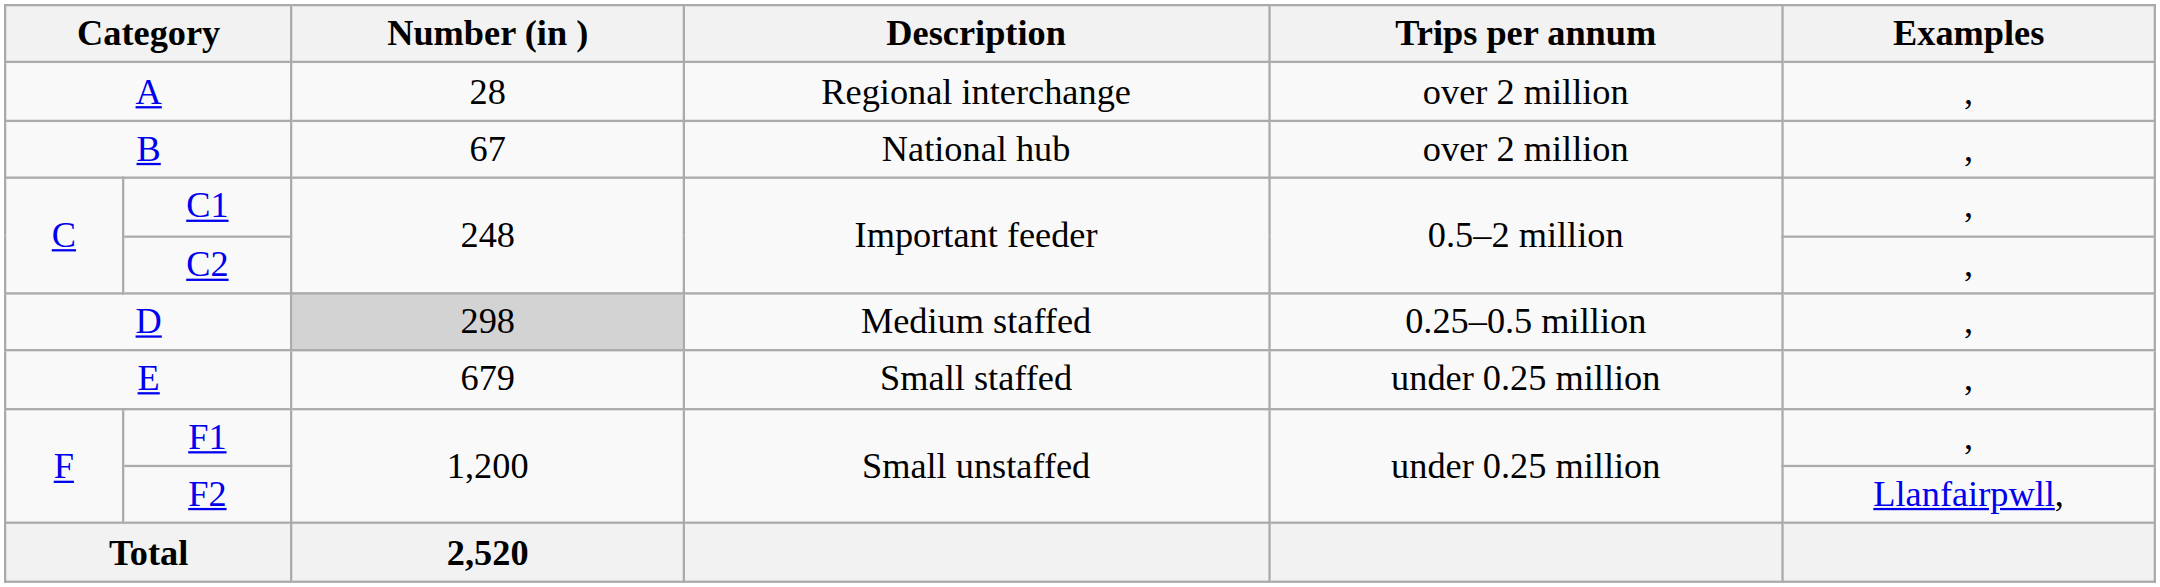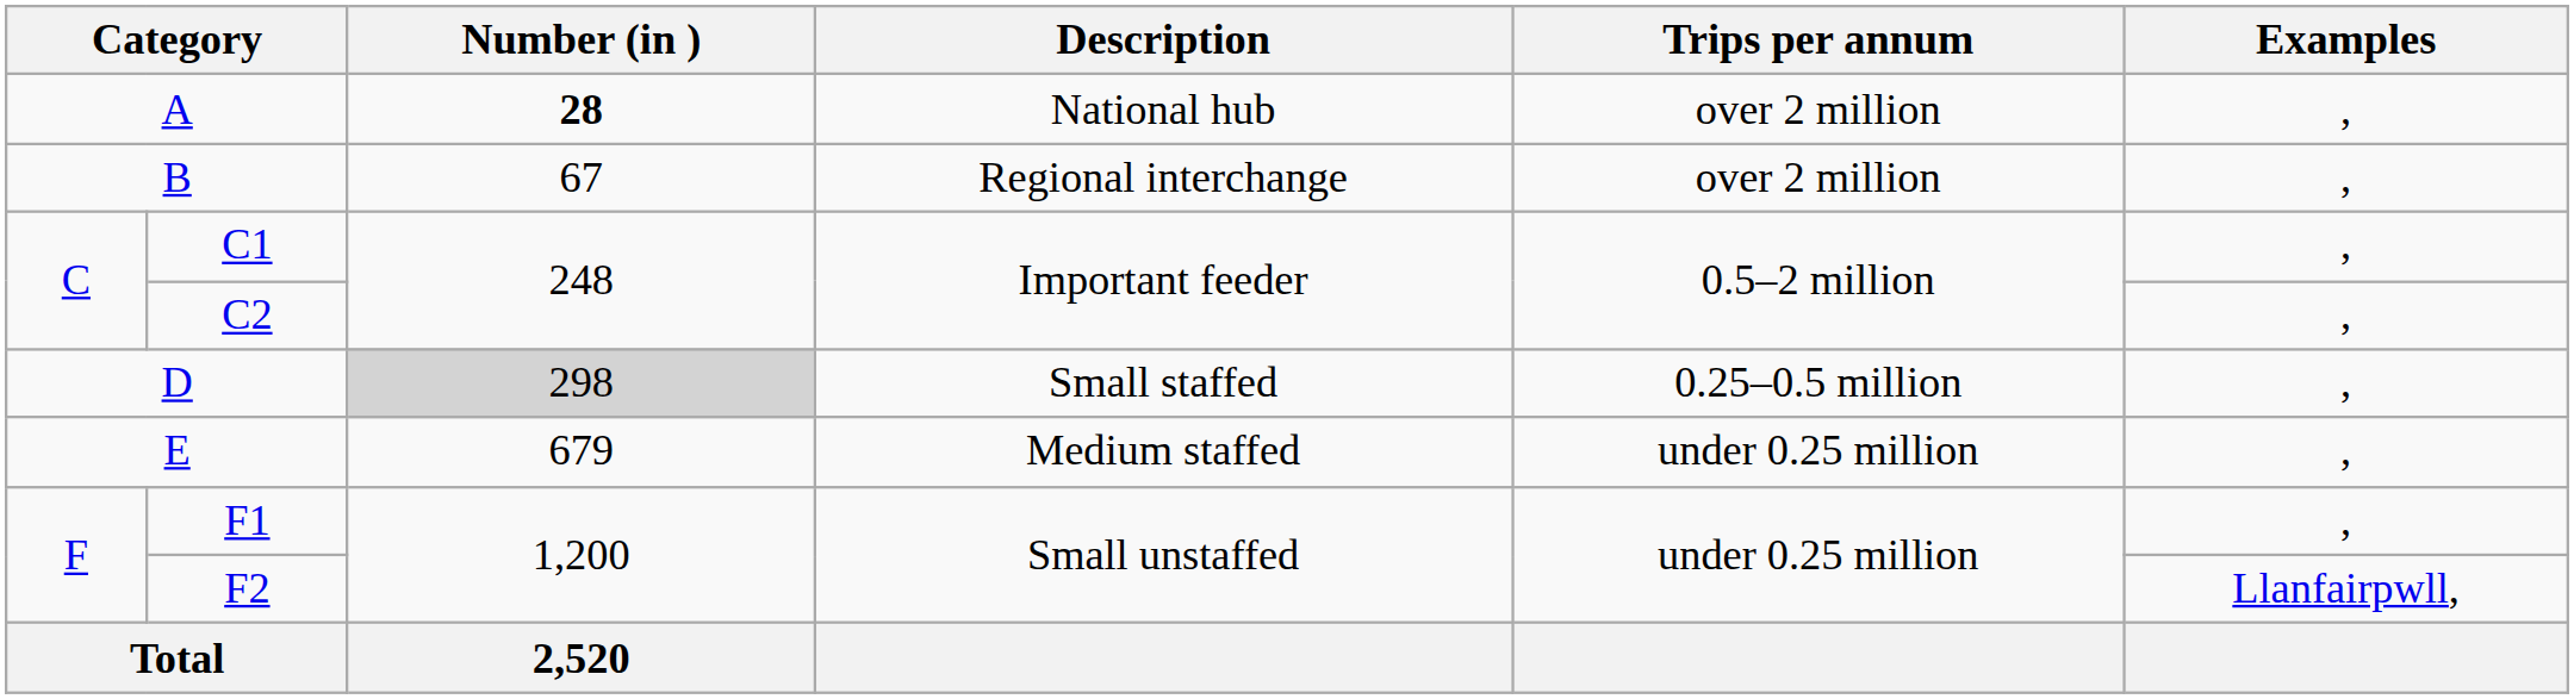A | Number (in ): normal -> bold
A | Description: Regional interchange -> National hub
B | Description: National hub -> Regional interchange
D | Description: Medium staffed -> Small staffed
E | Description: Small staffed -> Medium staffed
